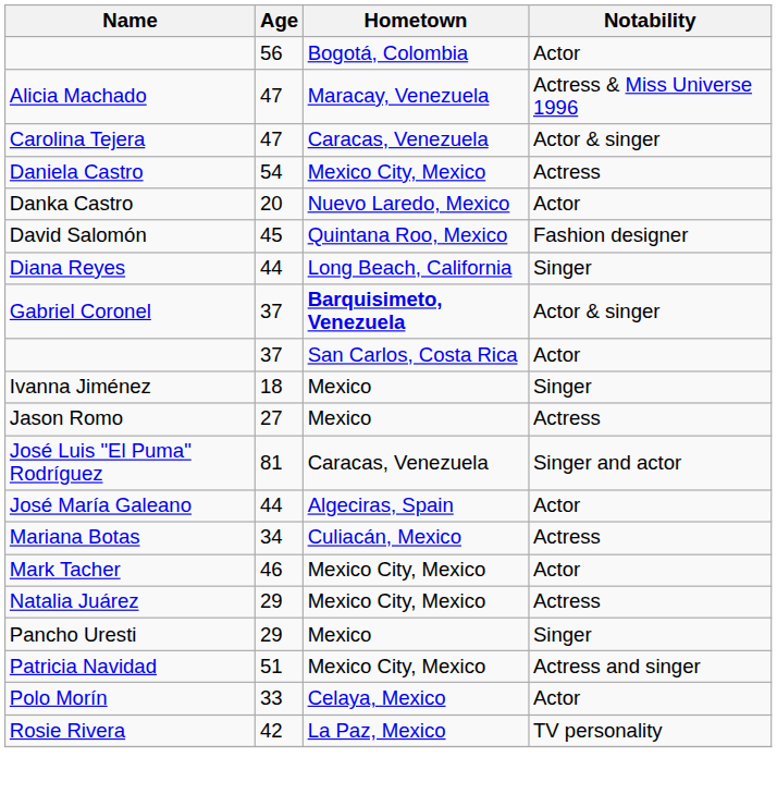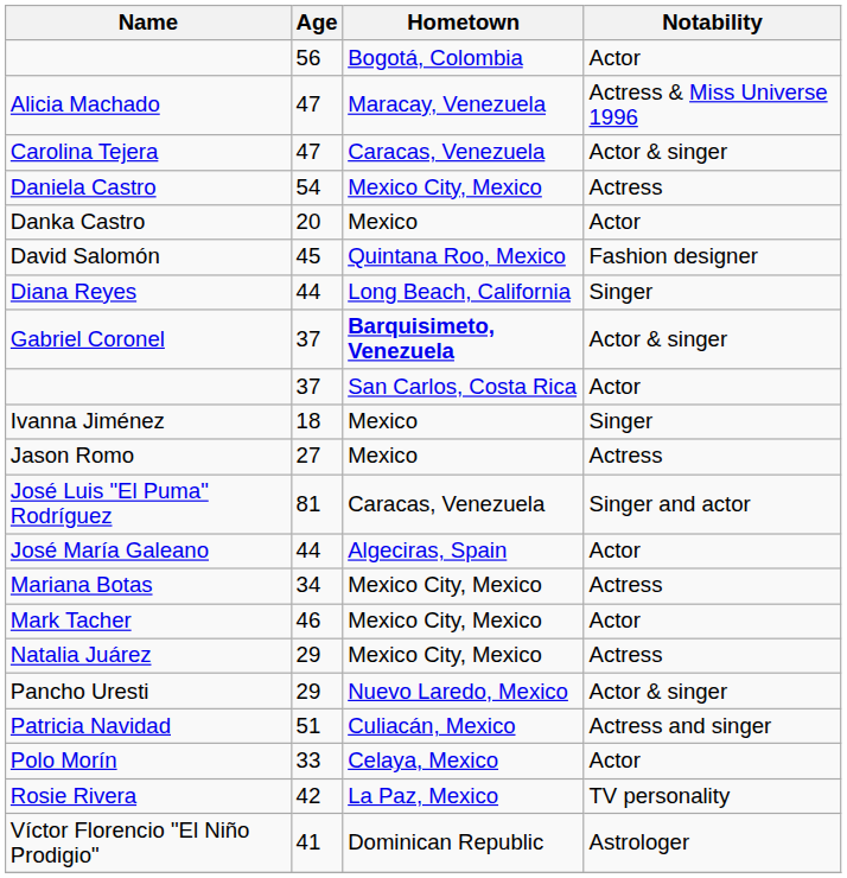Danka Castro | Hometown: Nuevo Laredo, Mexico -> Mexico
Mariana Botas | Hometown: Culiacán, Mexico -> Mexico City, Mexico
Pancho Uresti | Hometown: Mexico -> Nuevo Laredo, Mexico
Pancho Uresti | Notability: Singer -> Actor & singer
Patricia Navidad | Hometown: Mexico City, Mexico -> Culiacán, Mexico
+ row: Víctor Florencio "El Niño Prodigio" | 41 | Dominican Republic | Astrologer
